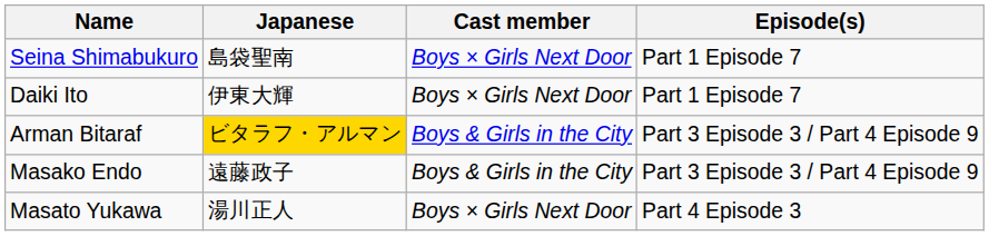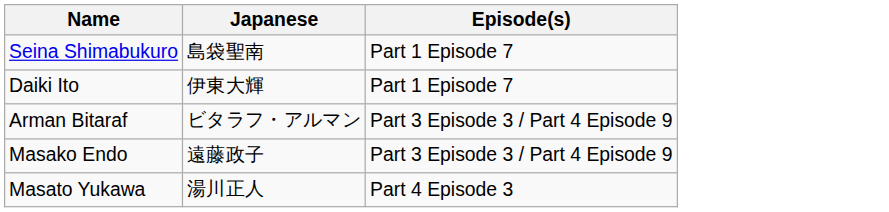- column: Cast member | Boys × Girls Next Door | Boys × Girls Next Door | Boys & Girls in the City | Boys & Girls in the City | Boys × Girls Next Door
Arman Bitaraf | Japanese: gold background -> no background
